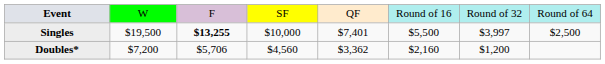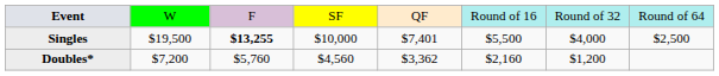Singles | column 7: $3,997 -> $4,000
Doubles* | column 3: $5,706 -> $5,760
